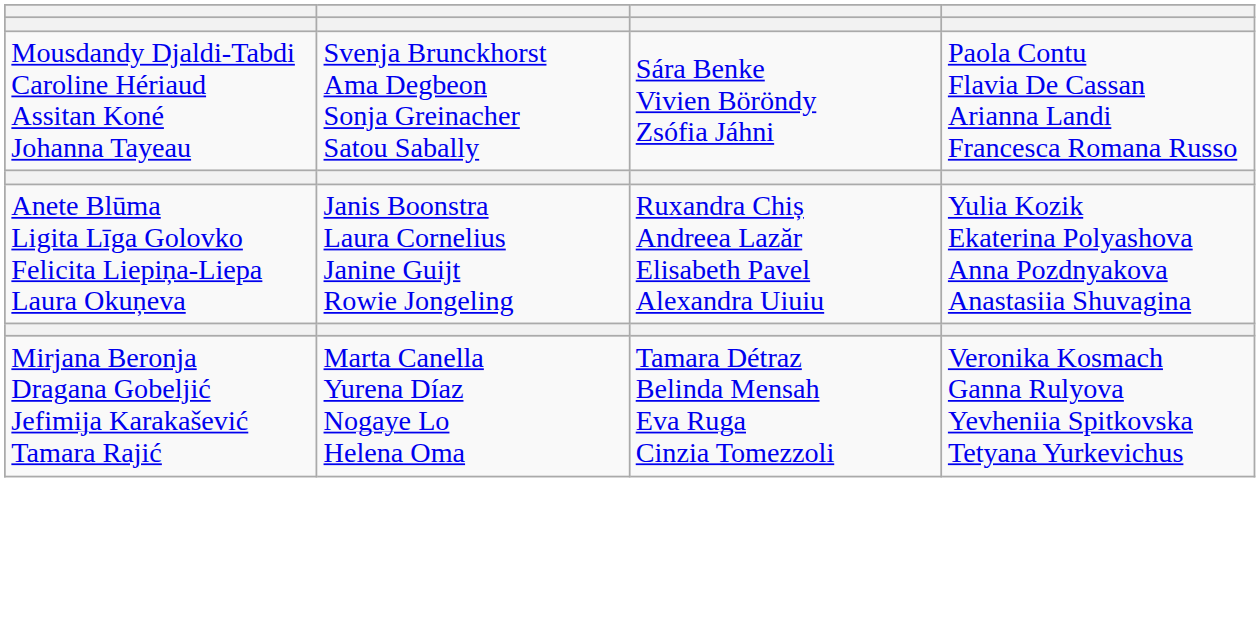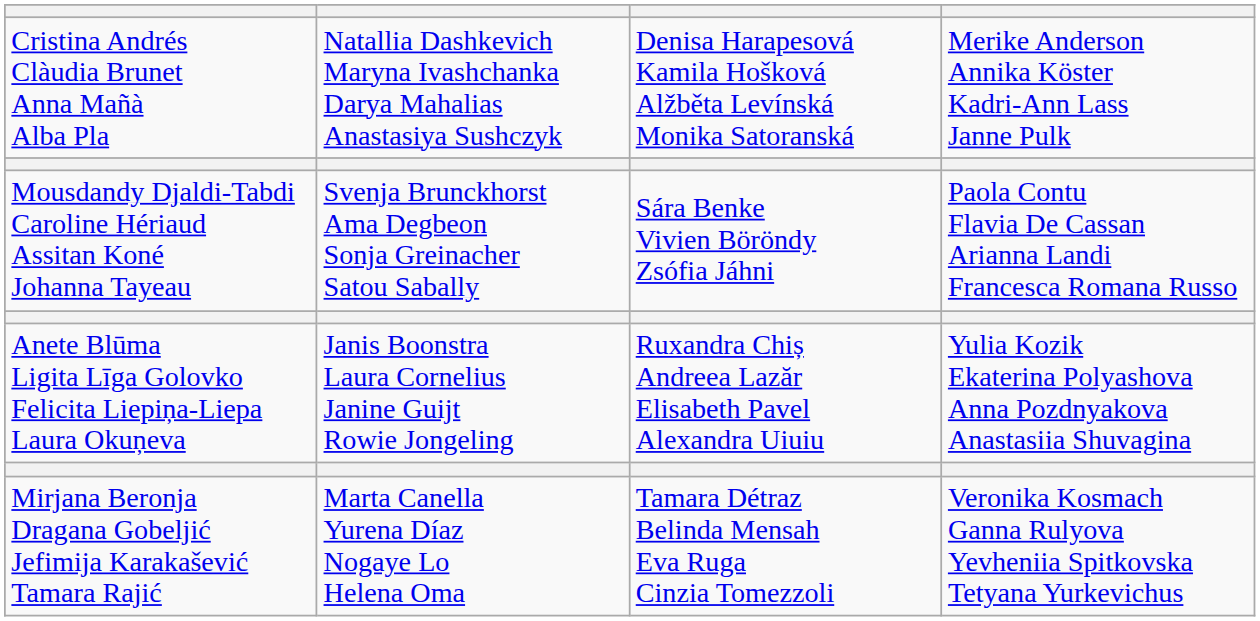+ row: Cristina Andrés Clàudia Brunet Anna Mañà Alba Pla | Natallia Dashkevich Maryna Ivashchanka Darya Mahalias Anastasiya Sushczyk | Denisa Harapesová Kamila Hošková Alžběta Levínská Monika Satoranská | Merike Anderson Annika Köster Kadri-Ann Lass Janne Pulk
